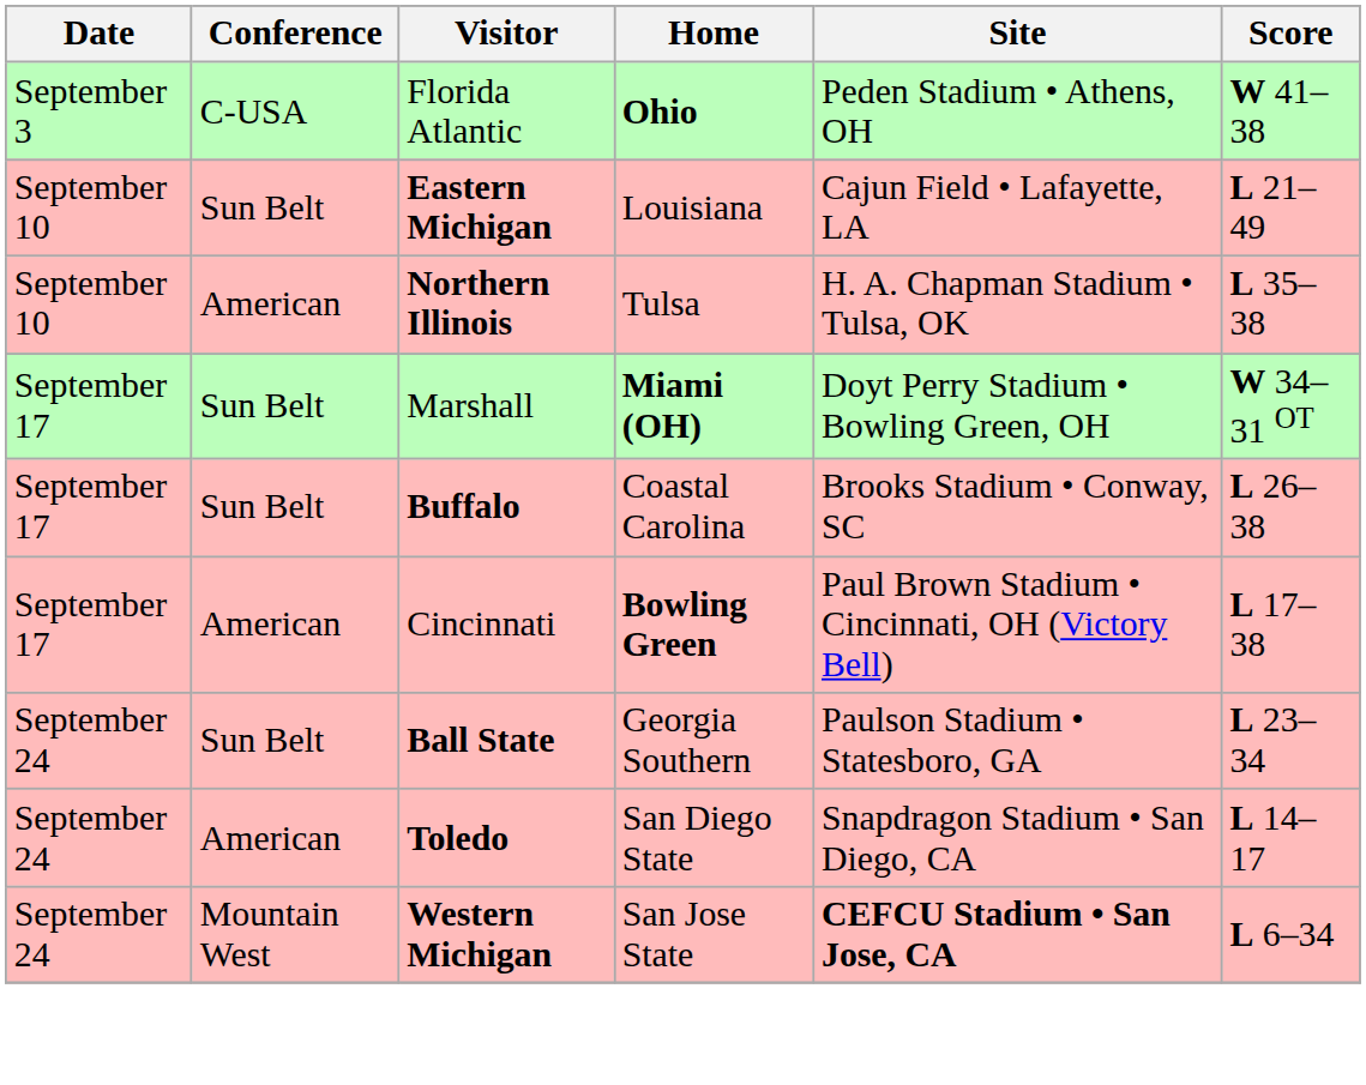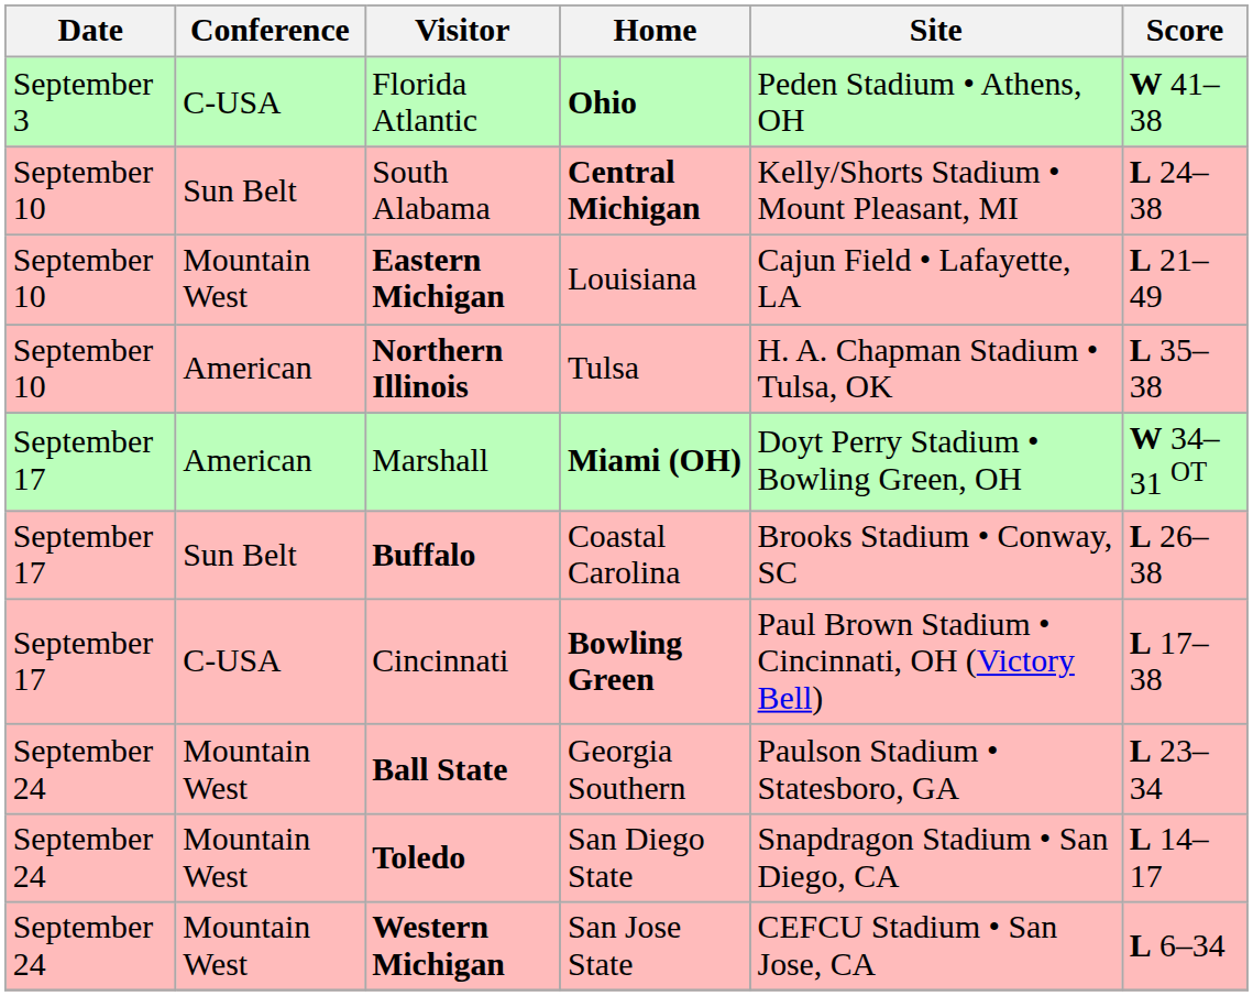+ row: September 10 | Sun Belt | South Alabama | Central Michigan | Kelly/Shorts Stadium • Mount Pleasant, MI | L 24–38
Eastern Michigan | Conference: Sun Belt -> Mountain West
Marshall | Conference: Sun Belt -> American
Cincinnati | Conference: American -> C-USA
Ball State | Conference: Sun Belt -> Mountain West
Toledo | Conference: American -> Mountain West
Western Michigan | Site: bold -> normal
